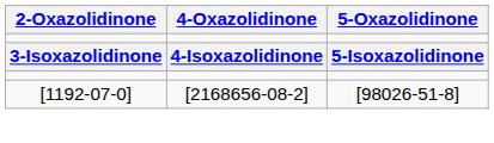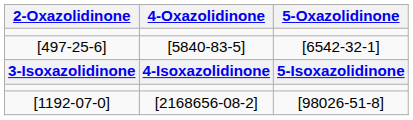+ row: [497-25-6] | [5840-83-5] | [6542-32-1]
